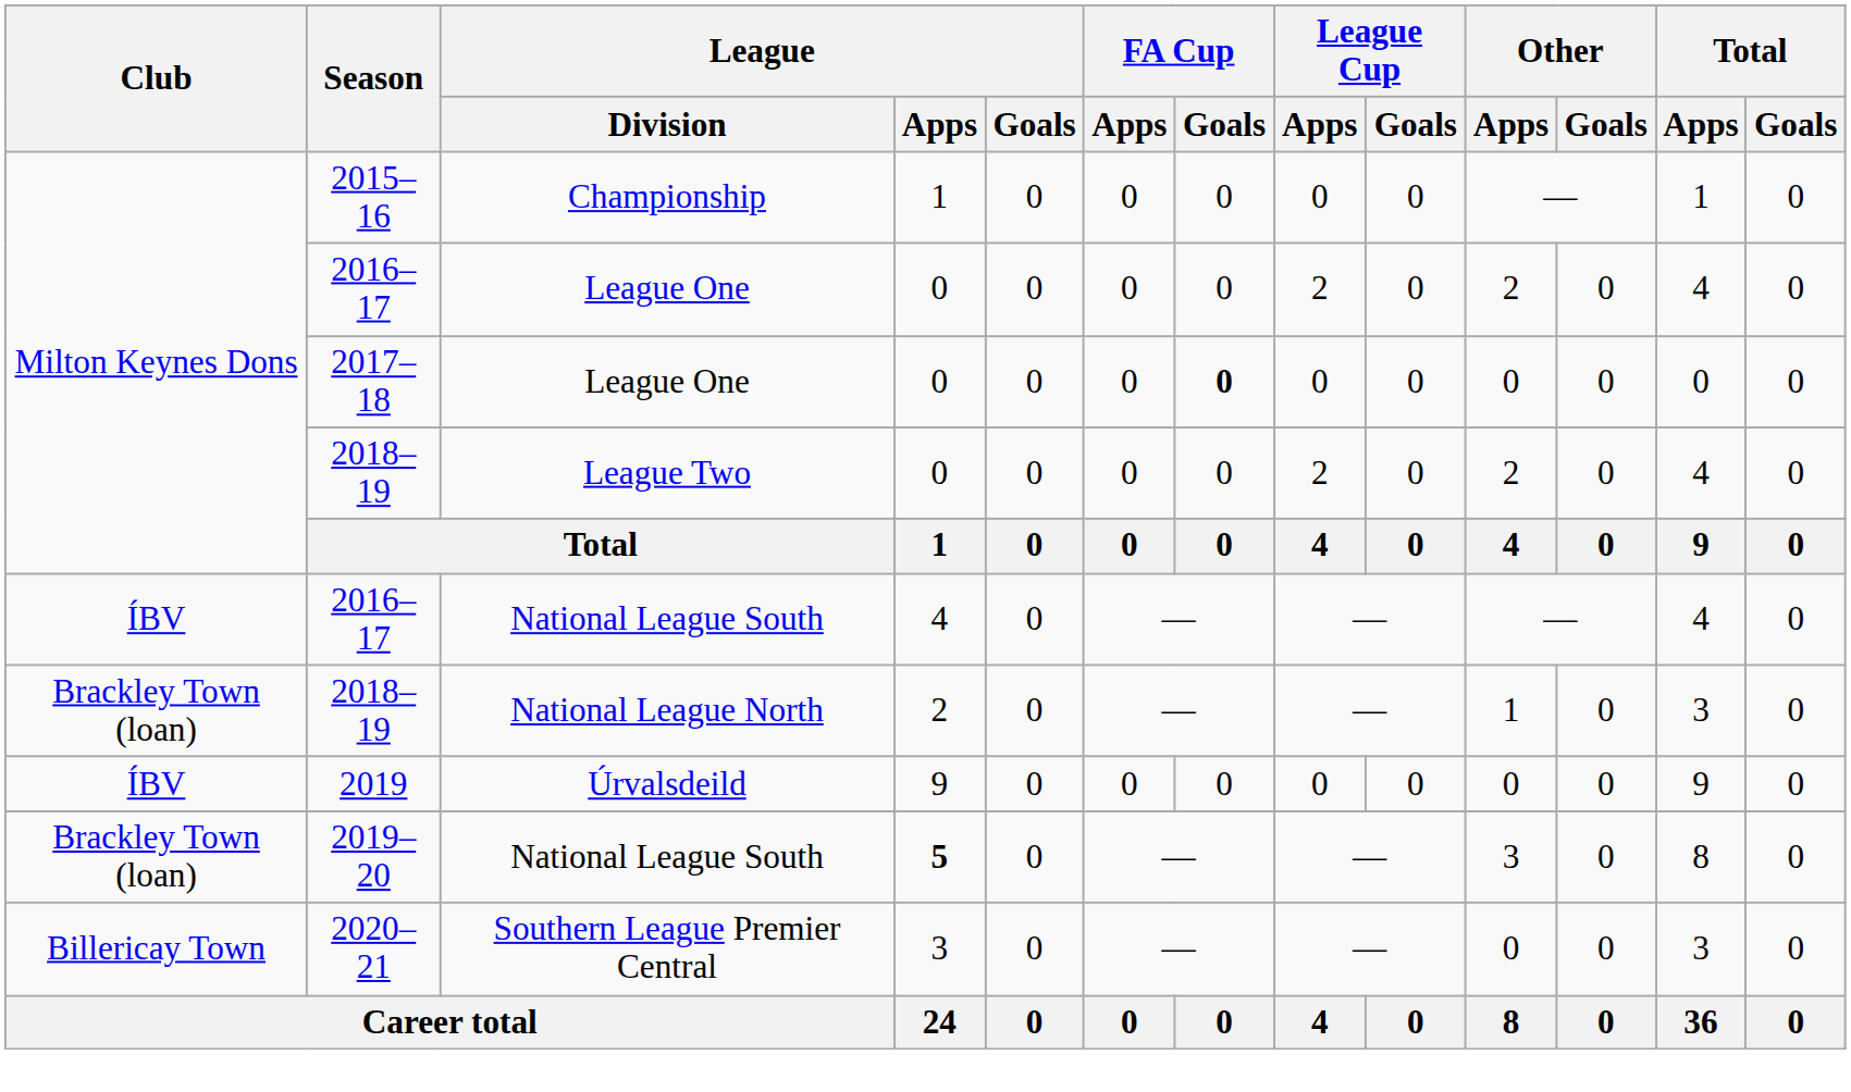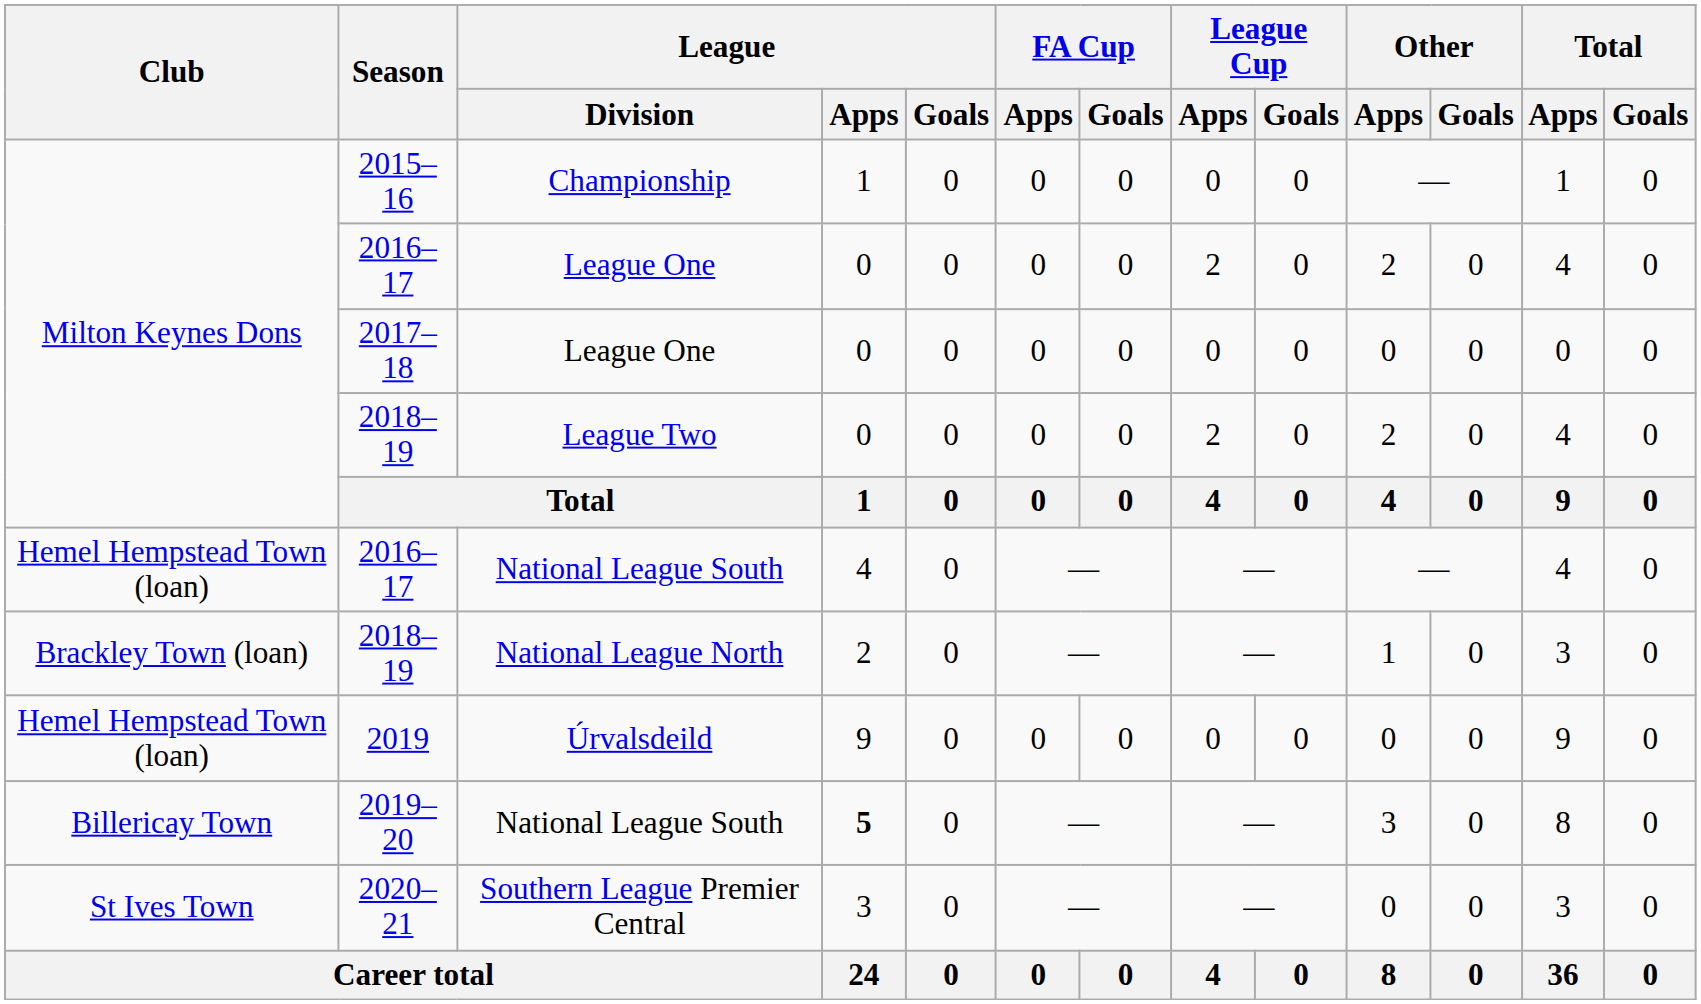2017–18 | FA Cup / Goals: bold -> normal
2016–17 / National League South | Club: ÍBV -> Hemel Hempstead Town (loan)
2019 | Club: ÍBV -> Hemel Hempstead Town (loan)
2019–20 | Club: Brackley Town (loan) -> Billericay Town
2020–21 | Club: Billericay Town -> St Ives Town
